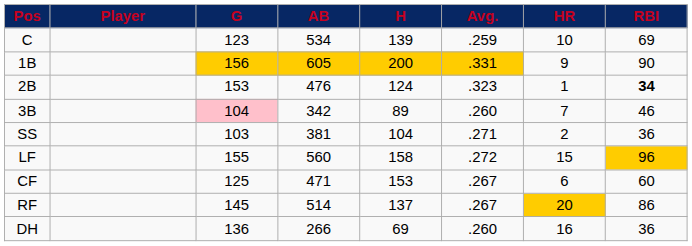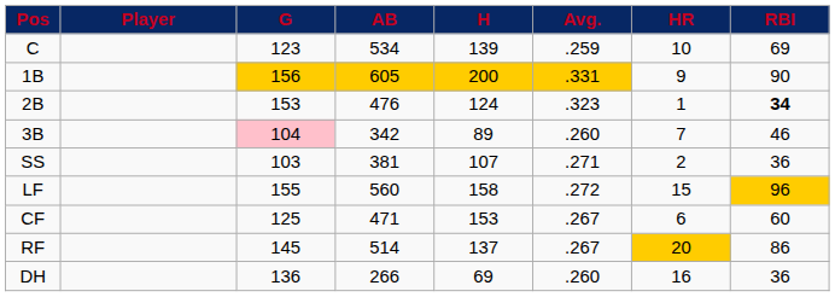SS | H: 104 -> 107
